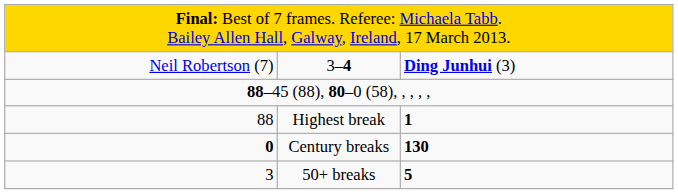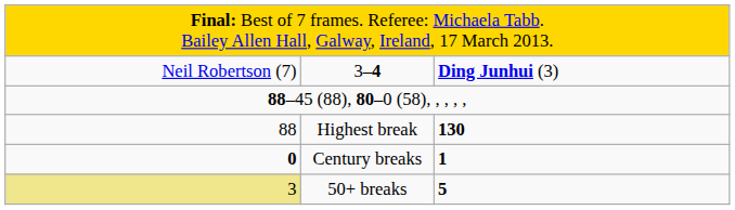Highest break | column 3: 1 -> 130
Century breaks | column 3: 130 -> 1
50+ breaks | column 1: no background -> khaki background
